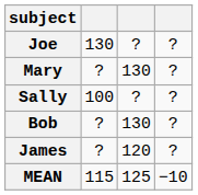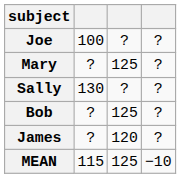Joe | column 2: 130 -> 100
Mary | column 3: 130 -> 125
Sally | column 2: 100 -> 130
Bob | column 3: 130 -> 125
